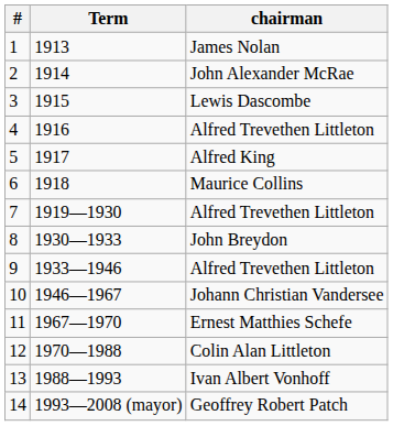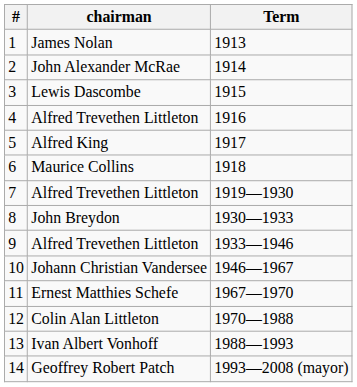columns swapped: chairman <-> Term
